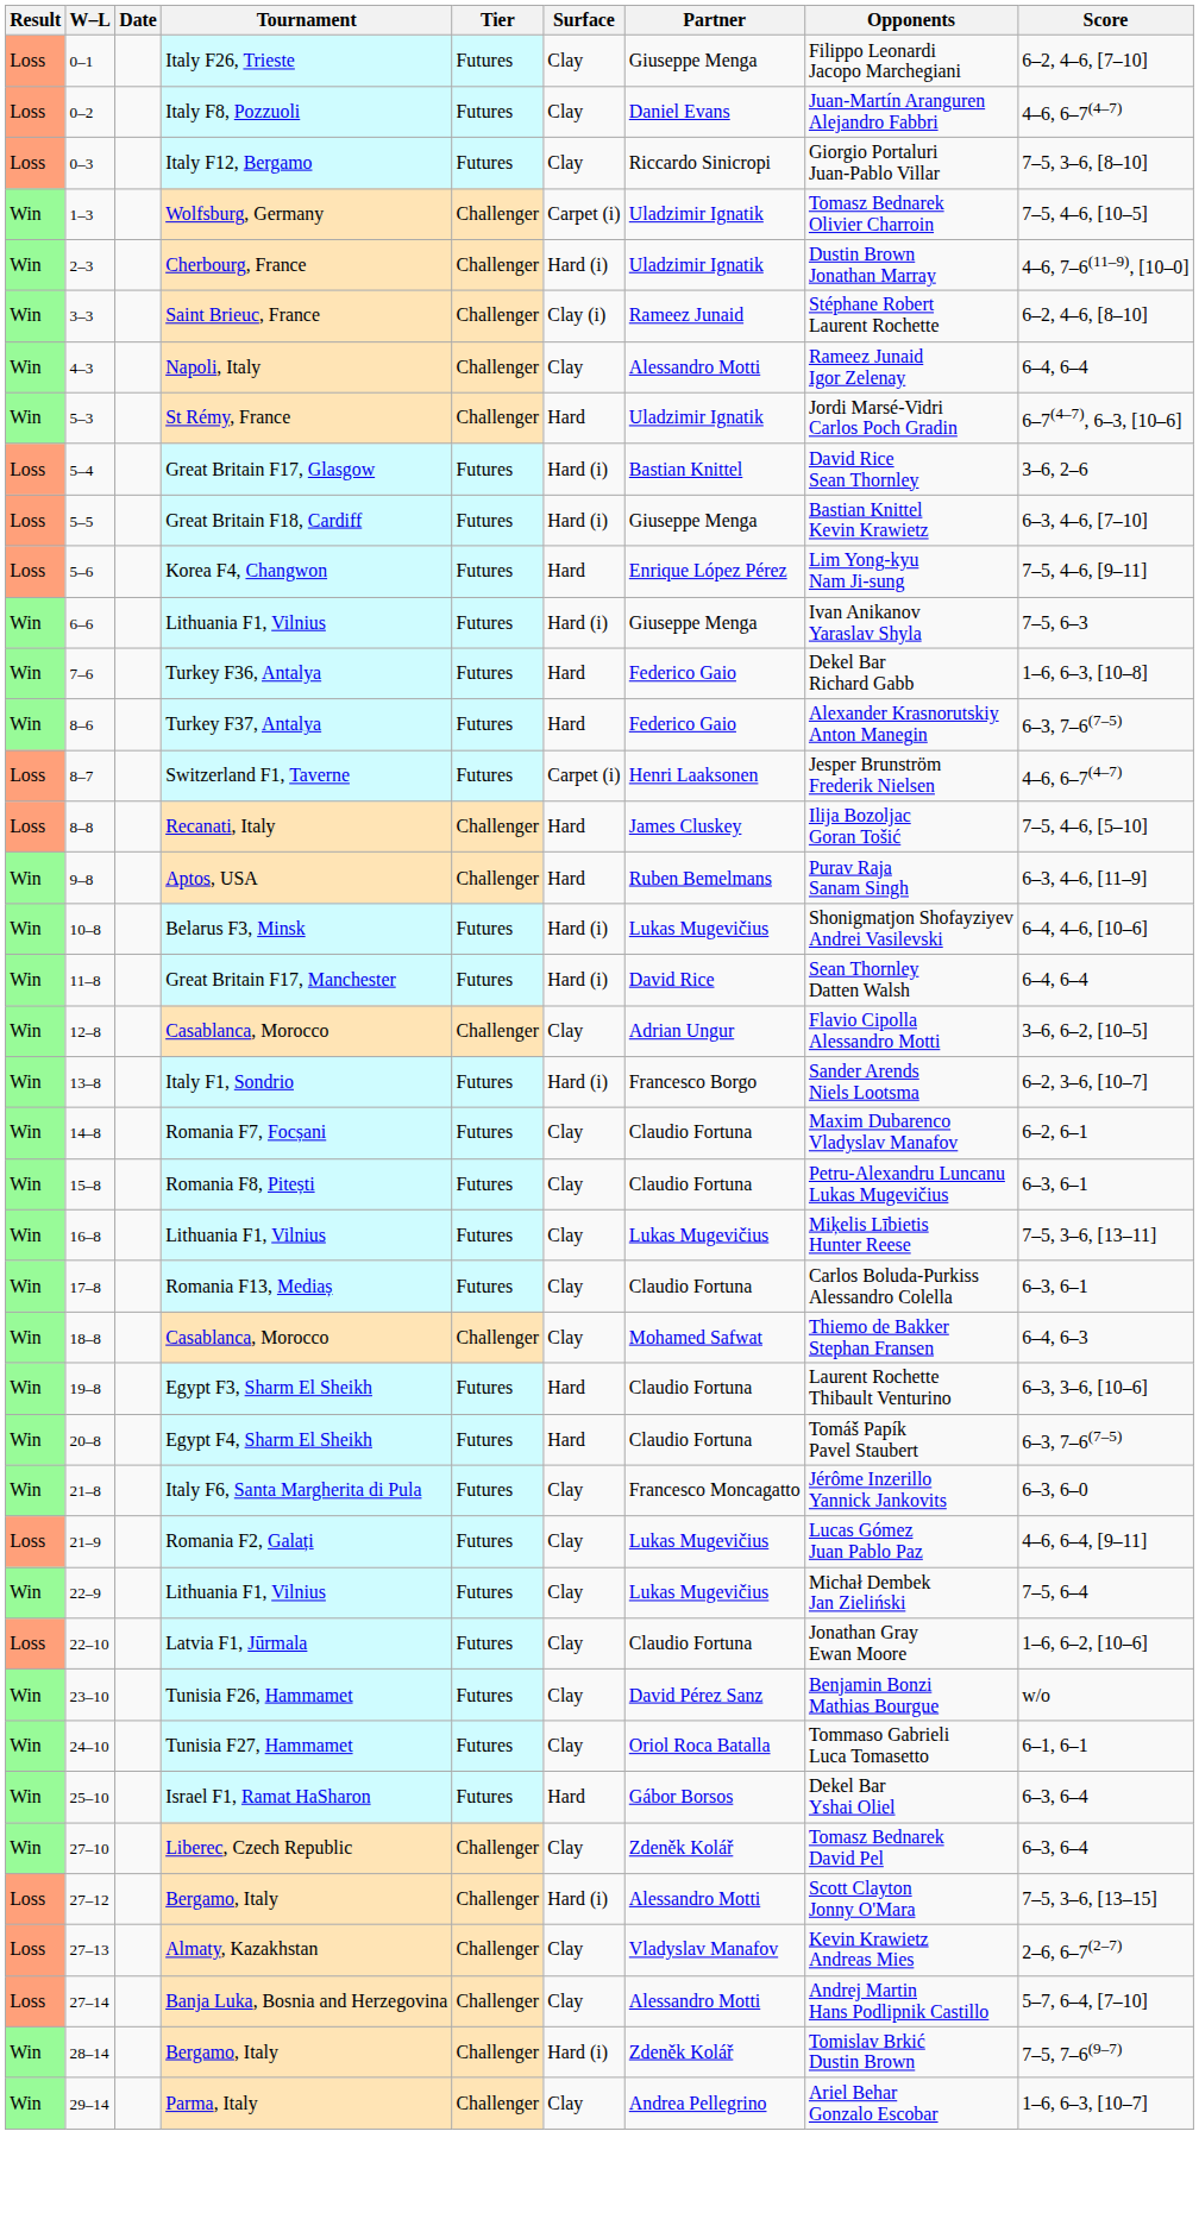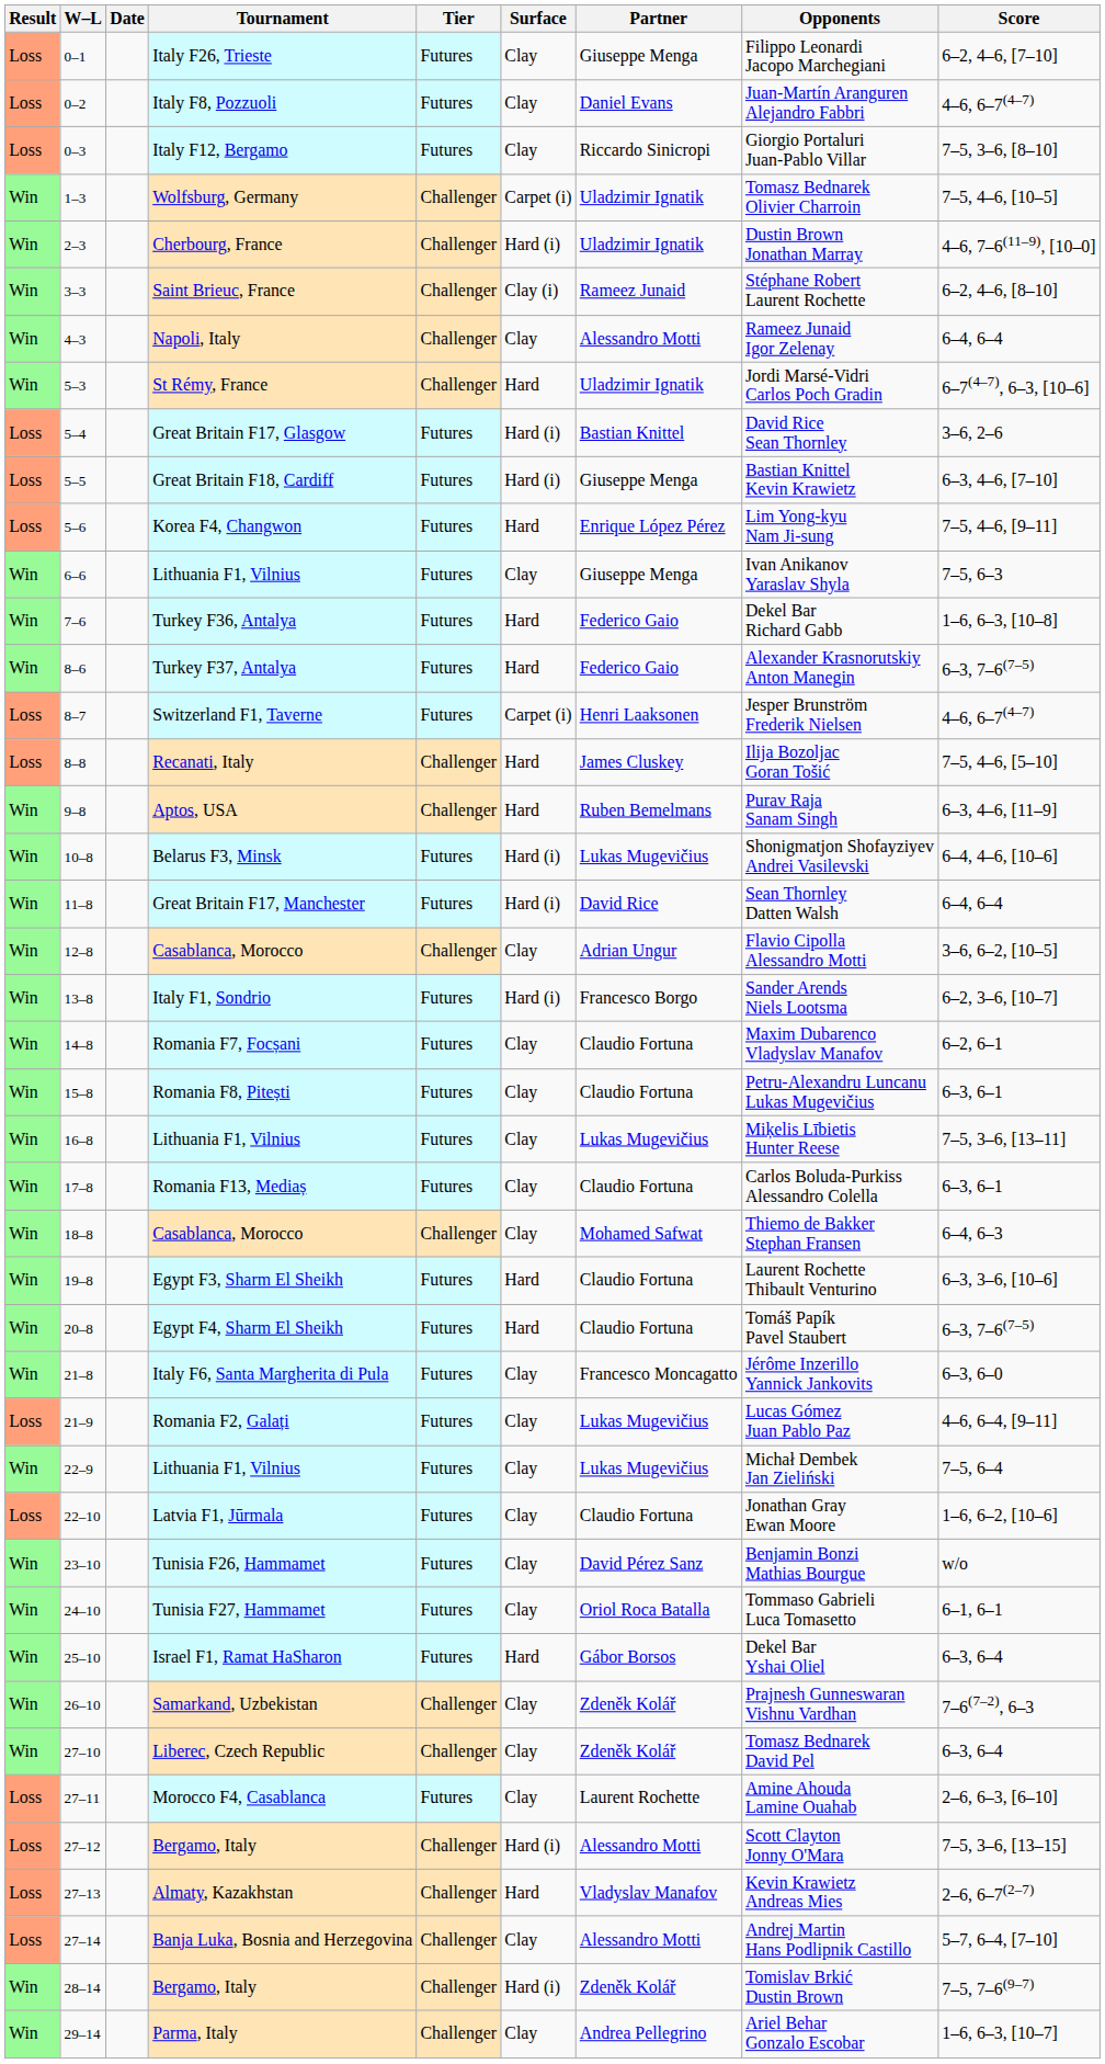6–6 / Lithuania F1, Vilnius | Surface: Hard (i) -> Clay
+ row: Win | 26–10 | Samarkand, Uzbekistan | Challenger | Clay | Zdeněk Kolář | Prajnesh Gunneswaran Vishnu Vardhan | 7–6(7–2), 6–3
+ row: Loss | 27–11 | Morocco F4, Casablanca | Futures | Clay | Laurent Rochette | Amine Ahouda Lamine Ouahab | 2–6, 6–3, [6–10]
Almaty, Kazakhstan | Surface: Clay -> Hard
